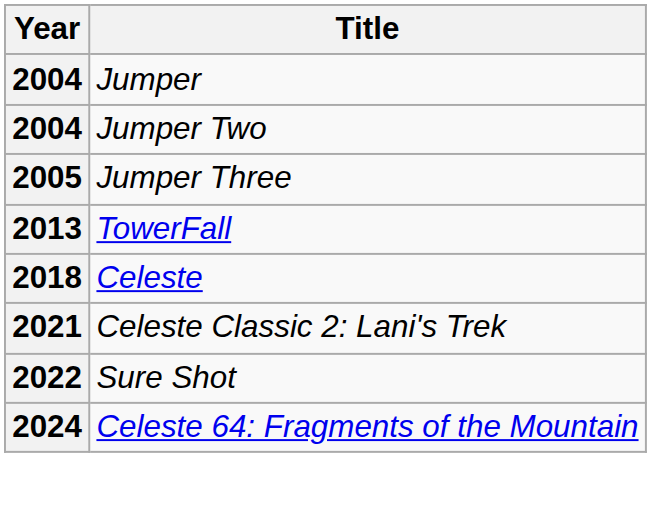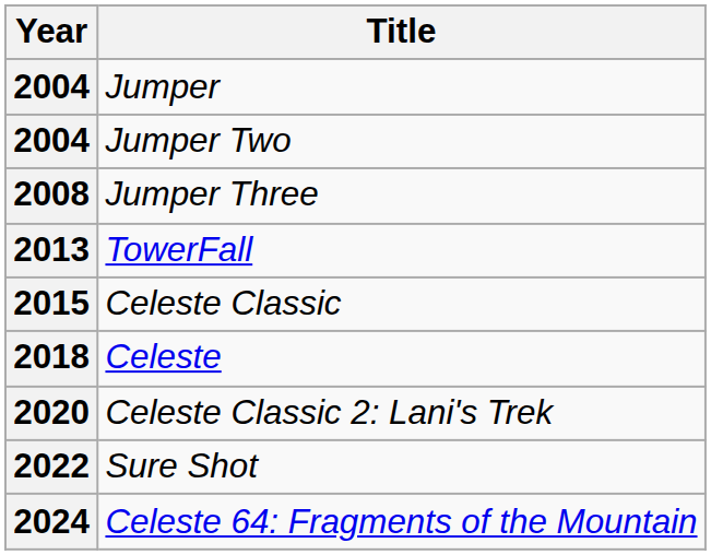Jumper Three | Year: 2005 -> 2008
+ row: 2015 | Celeste Classic
Celeste Classic 2: Lani's Trek | Year: 2021 -> 2020
